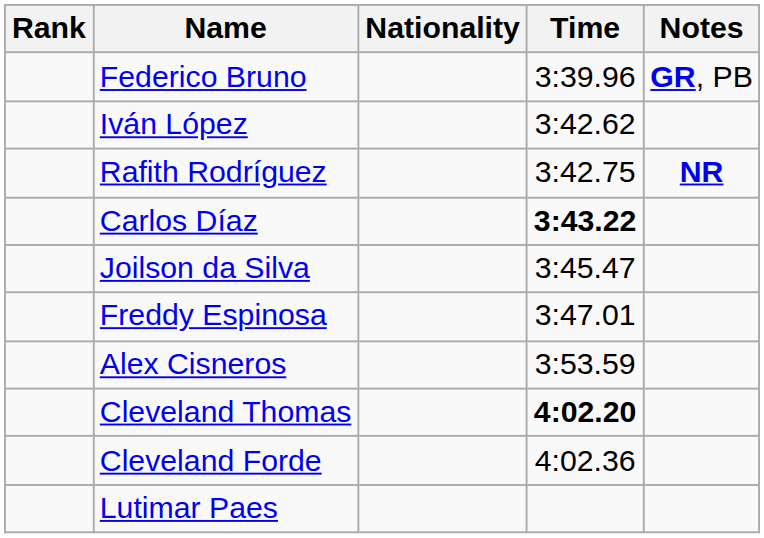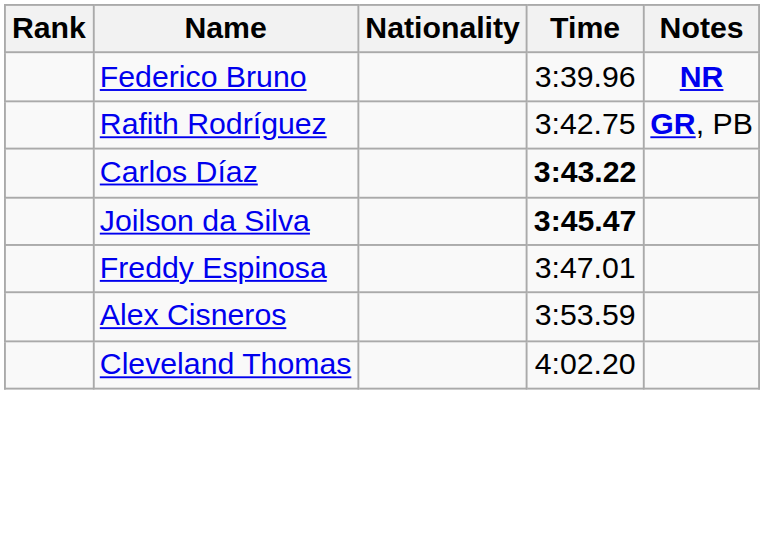Federico Bruno | Notes: GR, PB -> NR
- row: Iván López | 3:42.62
Rafith Rodríguez | Notes: NR -> GR, PB
Joilson da Silva | Time: normal -> bold
Cleveland Thomas | Time: bold -> normal
- row: Cleveland Forde | 4:02.36
- row: Lutimar Paes
